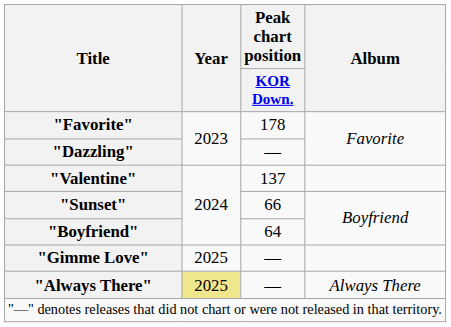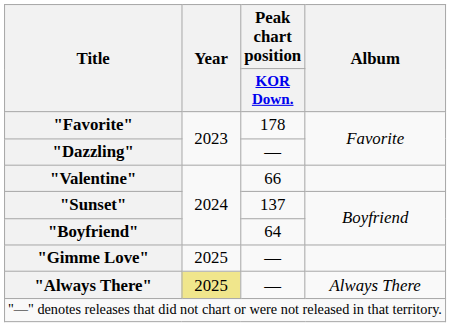"Valentine" | Peak chart position / KOR Down.: 137 -> 66
"Sunset" | Peak chart position / KOR Down.: 66 -> 137
